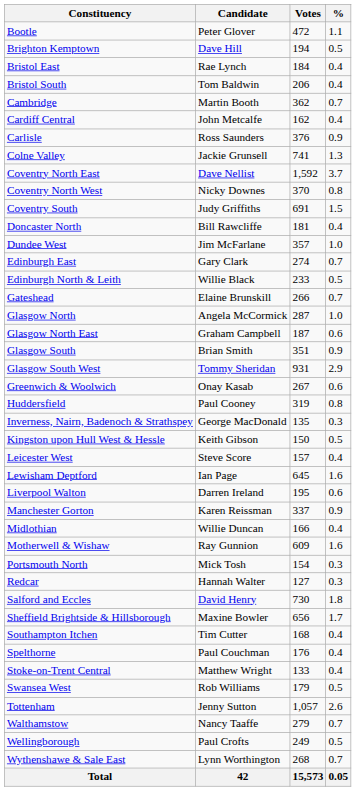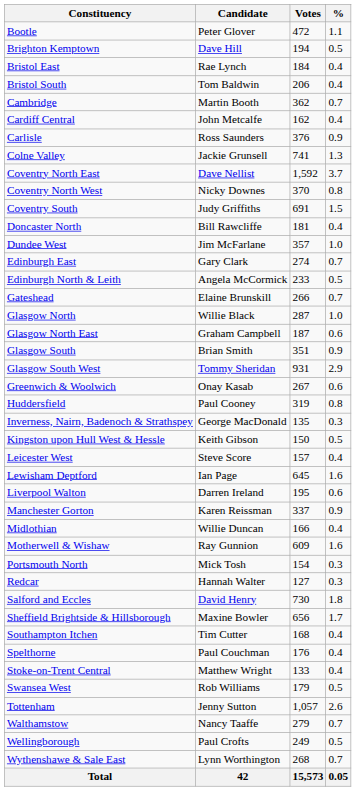Edinburgh North & Leith | Candidate: Willie Black -> Angela McCormick
Glasgow North | Candidate: Angela McCormick -> Willie Black
